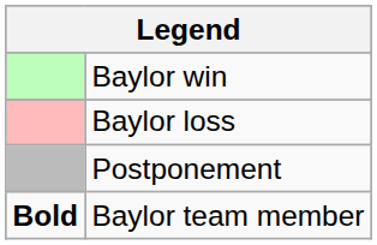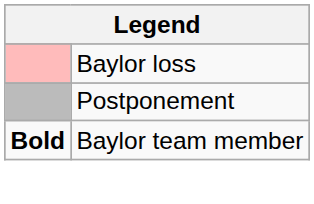- row: Baylor win
